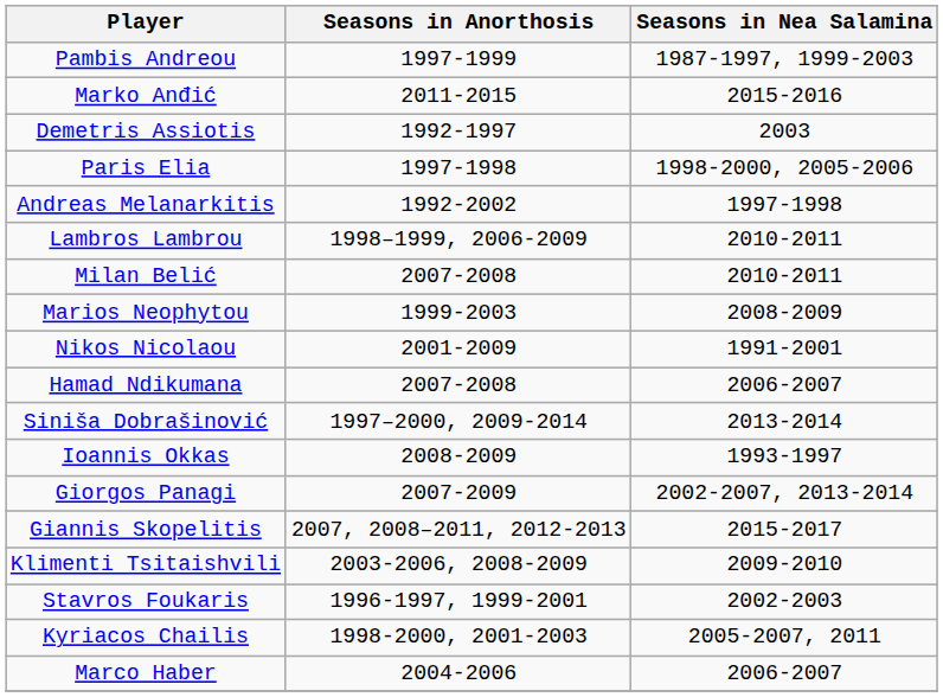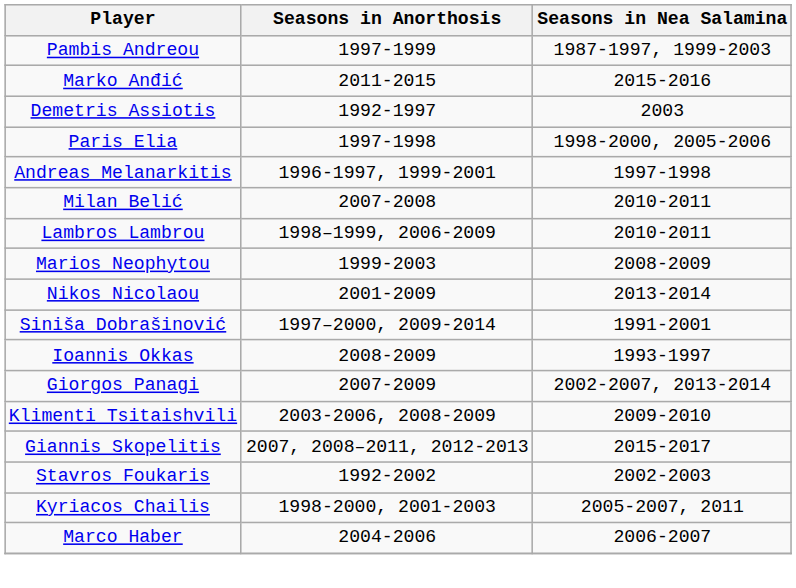Andreas Melanarkitis | Seasons in Anorthosis: 1992-2002 -> 1996-1997, 1999-2001
rows swapped: Milan Belić <-> Lambros Lambrou
Nikos Nicolaou | Seasons in Nea Salamina: 1991-2001 -> 2013-2014
- row: Hamad Ndikumana | 2007-2008 | 2006-2007
Siniša Dobrašinović | Seasons in Nea Salamina: 2013-2014 -> 1991-2001
rows swapped: Giannis Skopelitis <-> Klimenti Tsitaishvili
Stavros Foukaris | Seasons in Anorthosis: 1996-1997, 1999-2001 -> 1992-2002
